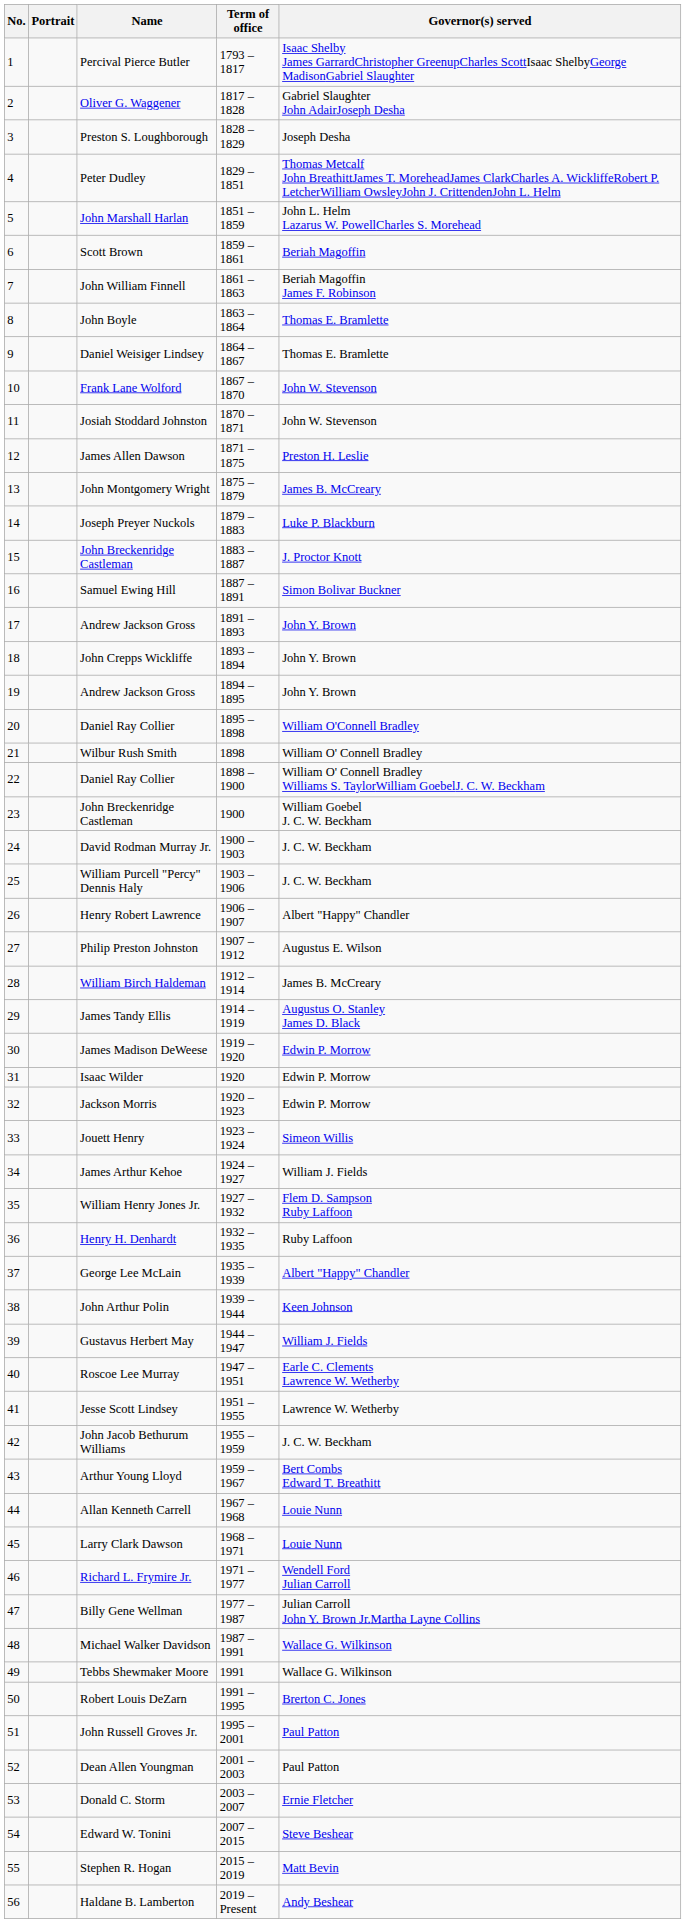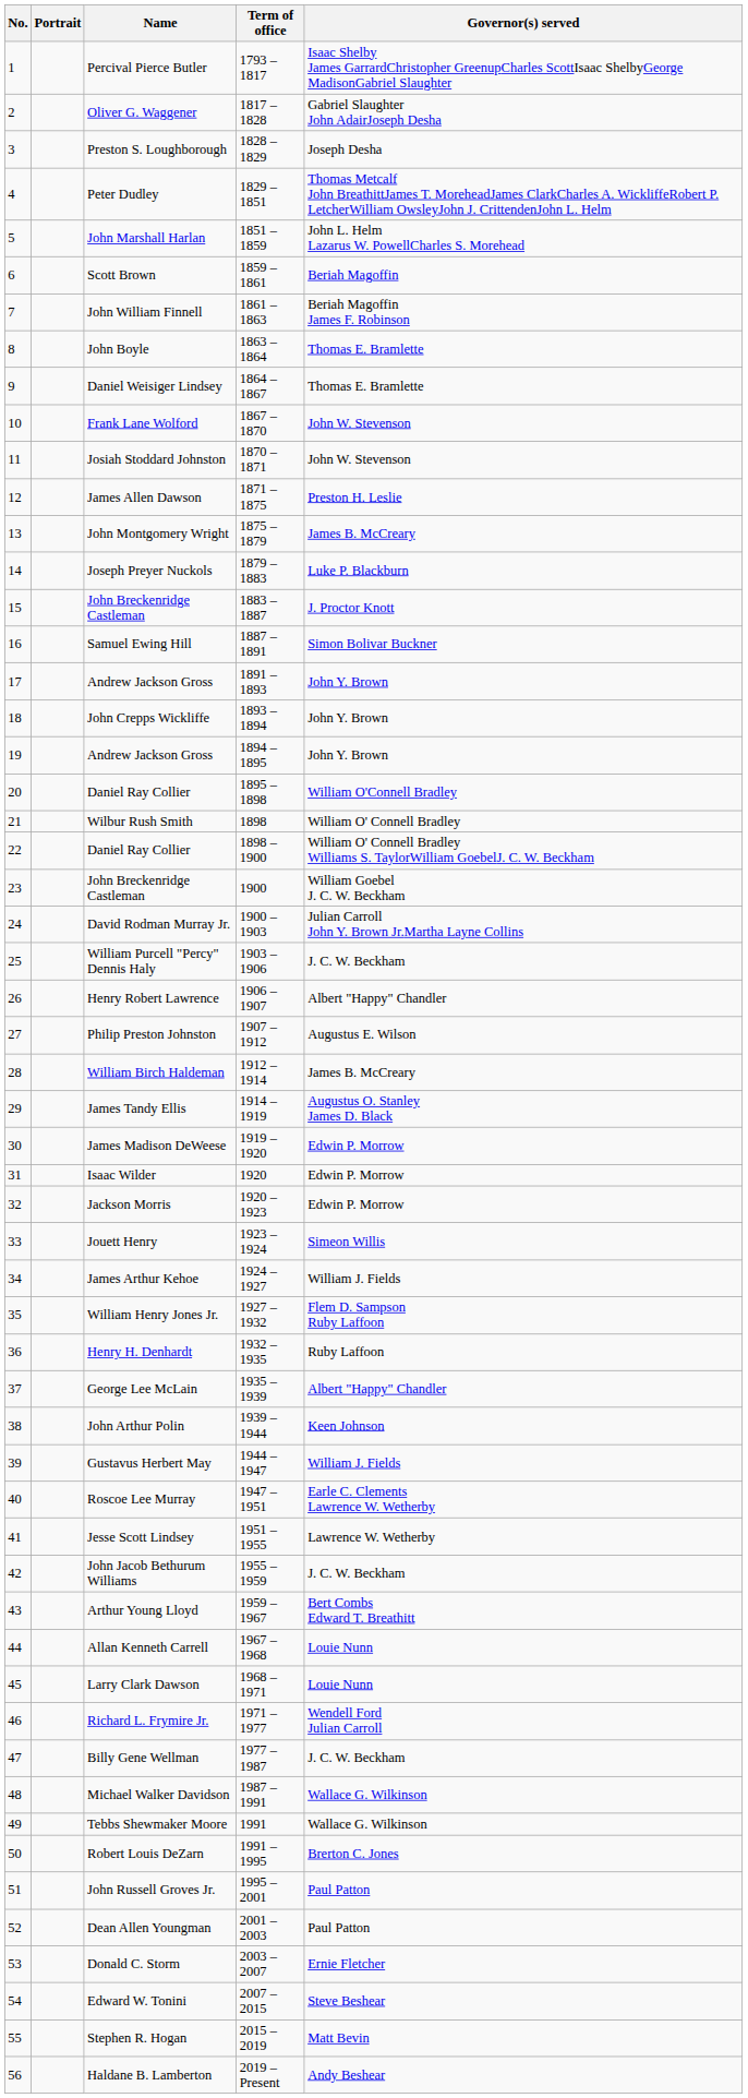David Rodman Murray Jr. | Governor(s) served: J. C. W. Beckham -> Julian Carroll John Y. Brown Jr.Martha Layne Collins
Billy Gene Wellman | Governor(s) served: Julian Carroll John Y. Brown Jr.Martha Layne Collins -> J. C. W. Beckham
